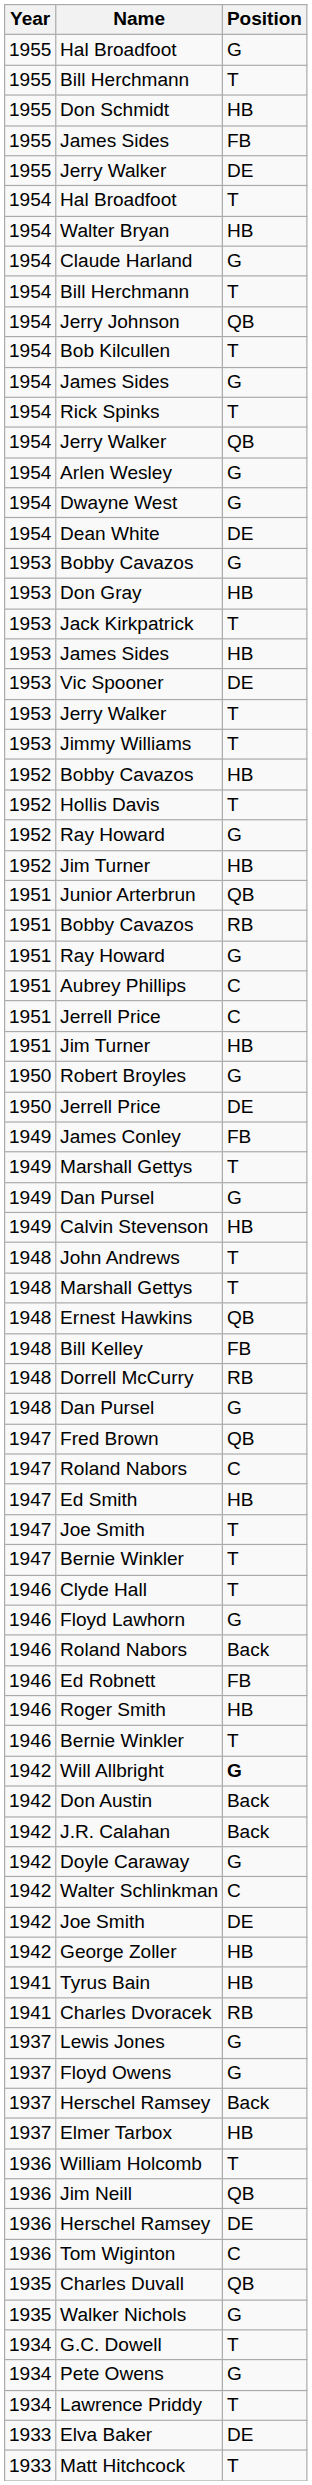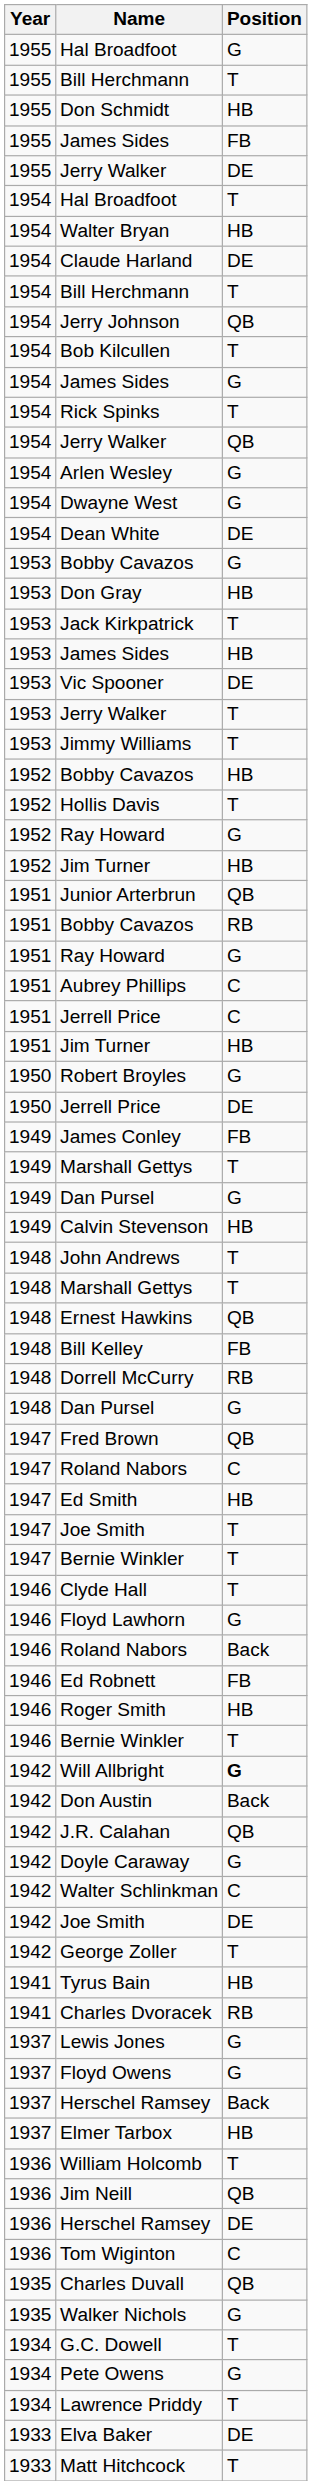Claude Harland | Position: G -> DE
J.R. Calahan | Position: Back -> QB
George Zoller | Position: HB -> T
